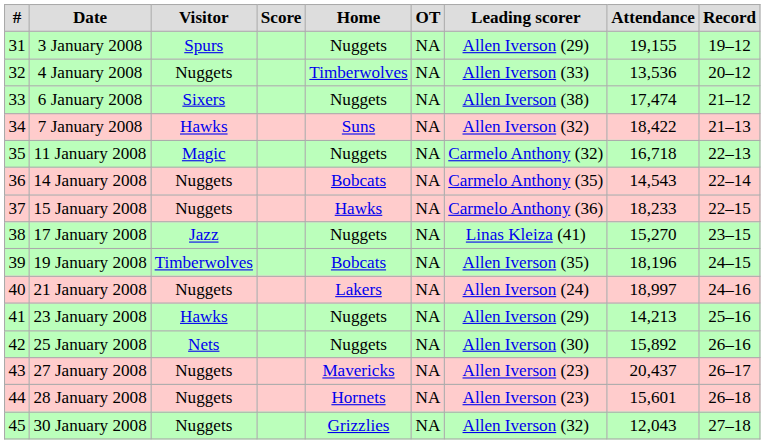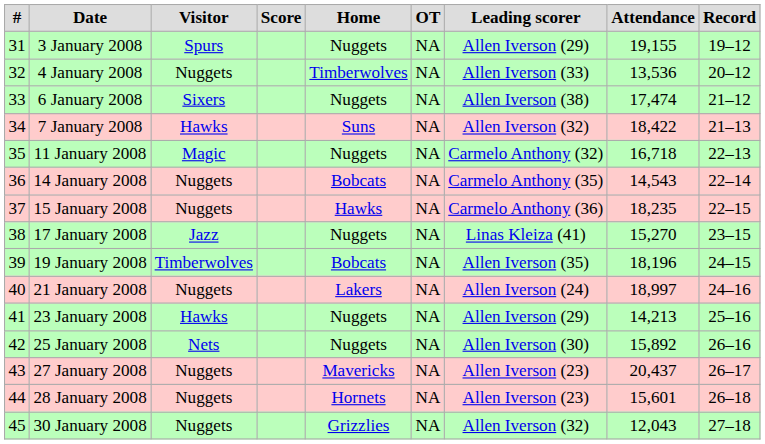15 January 2008 | Attendance: 18,233 -> 18,235
